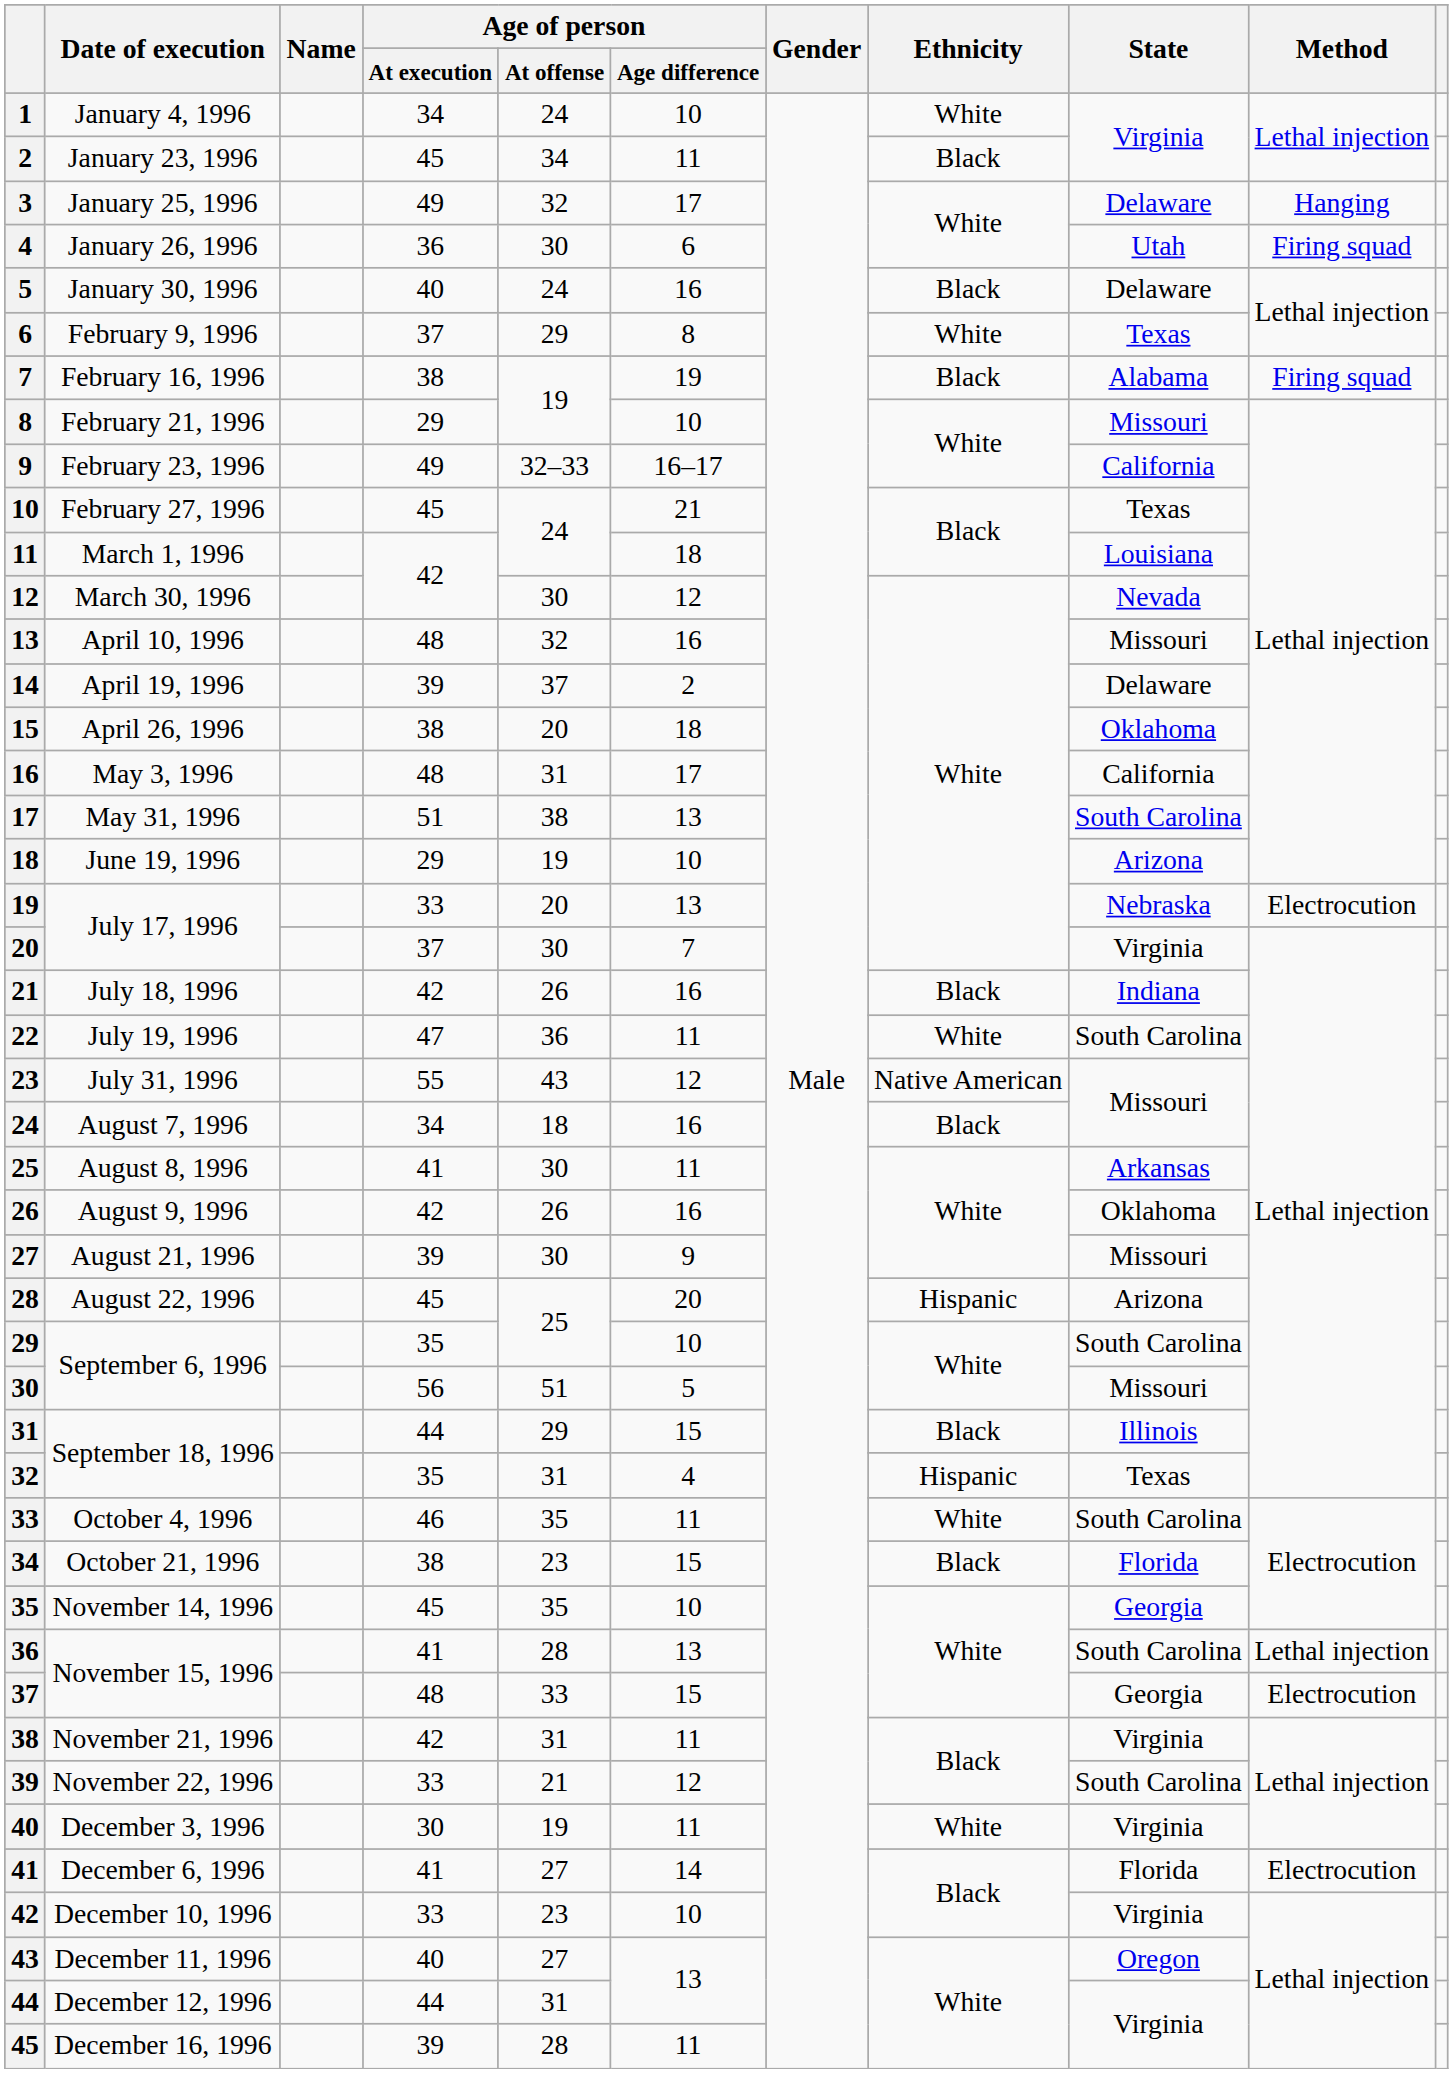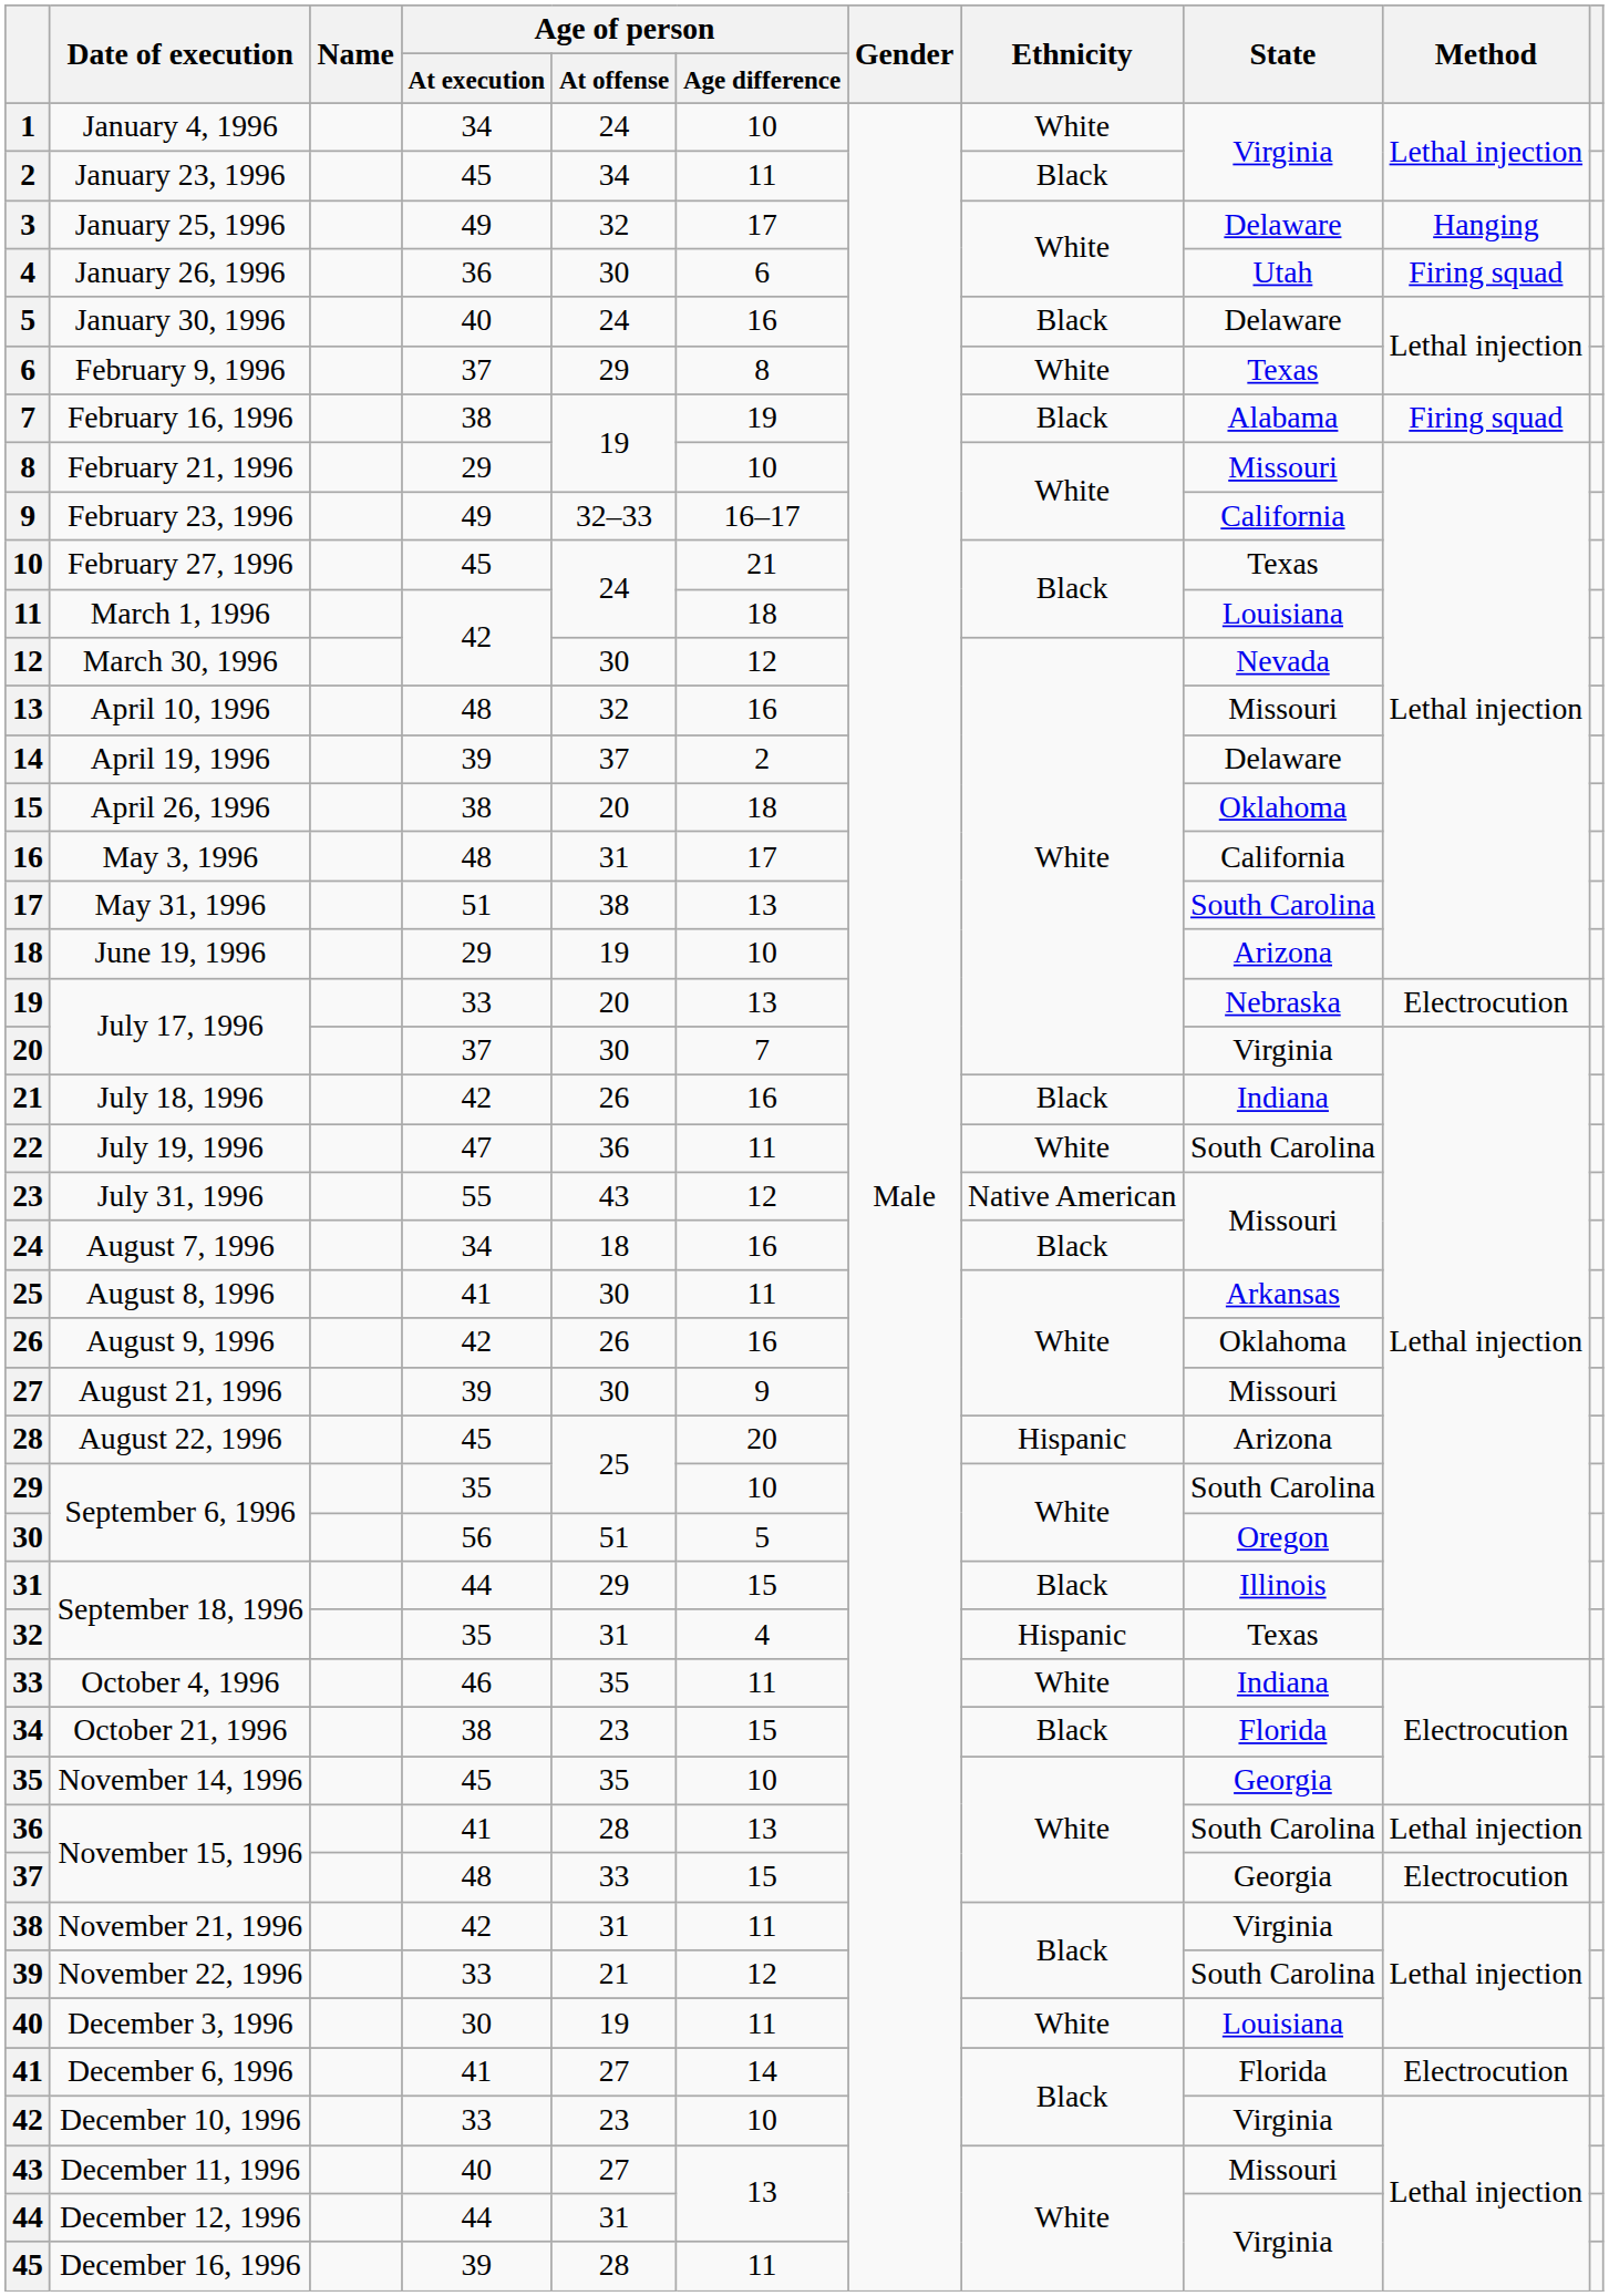30 / September 6, 1996 | State: Missouri -> Oregon
October 4, 1996 | State: South Carolina -> Indiana
December 3, 1996 | State: Virginia -> Louisiana
December 11, 1996 | State: Oregon -> Missouri
